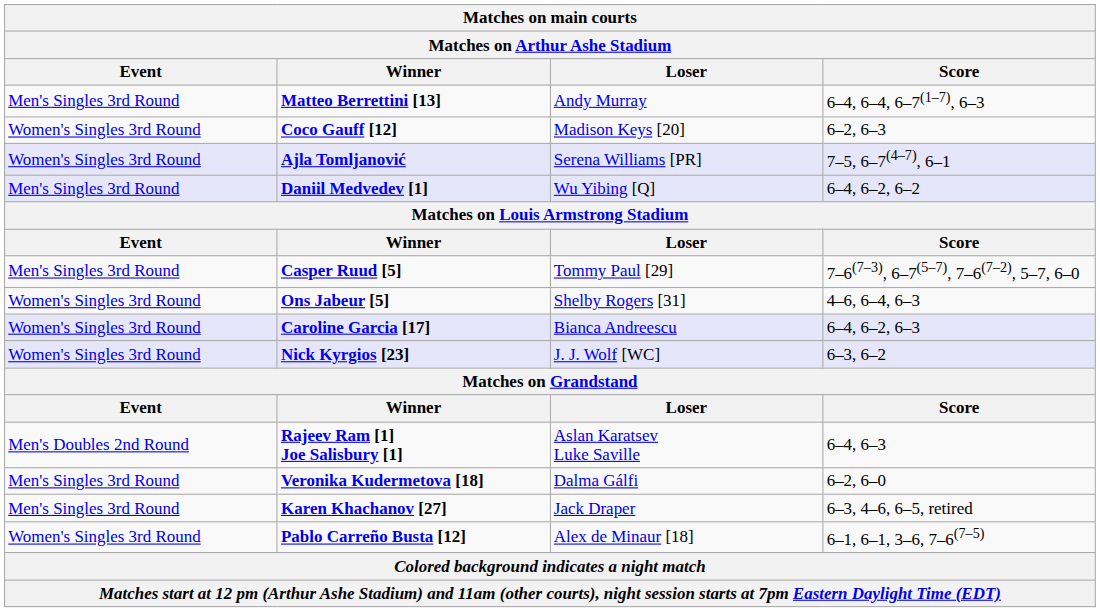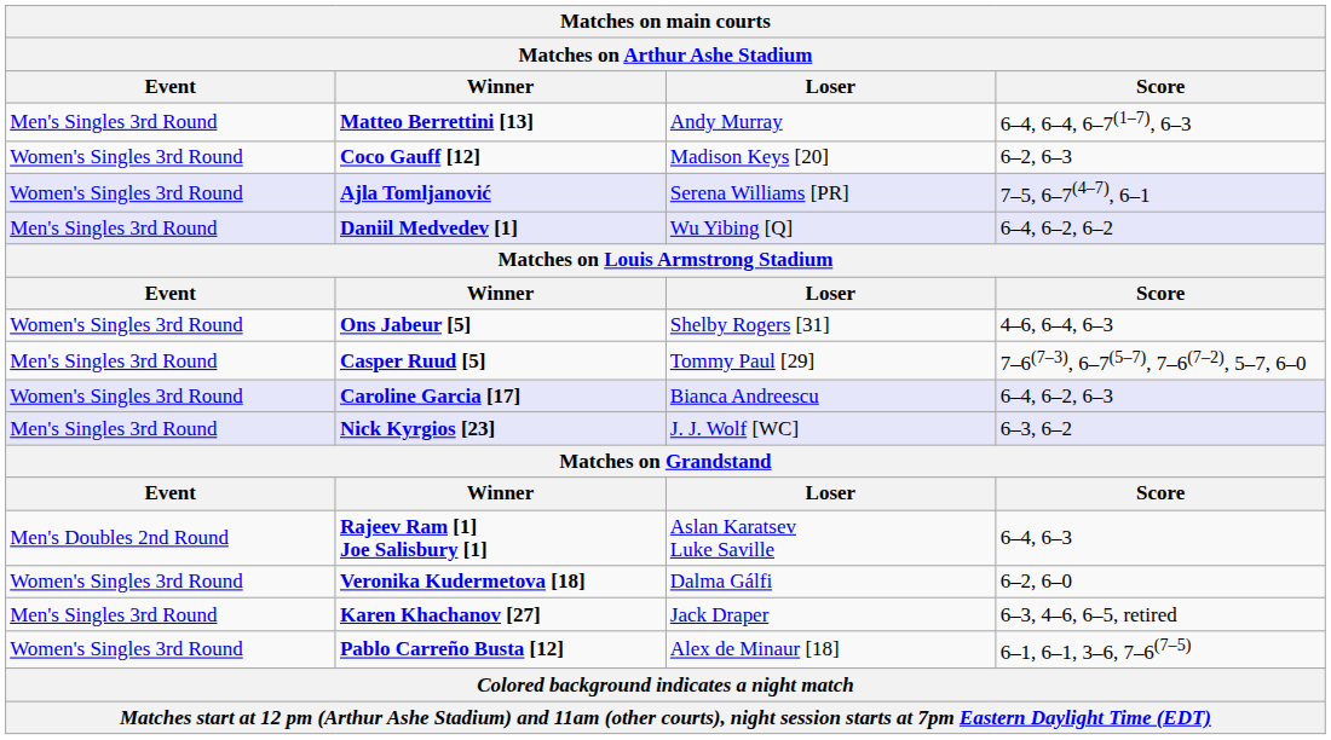rows swapped: Ons Jabeur [5] <-> Casper Ruud [5]
Nick Kyrgios [23] | Event: Women's Singles 3rd Round -> Men's Singles 3rd Round
Veronika Kudermetova [18] | Event: Men's Singles 3rd Round -> Women's Singles 3rd Round
